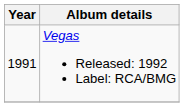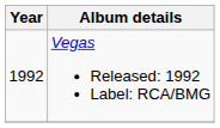Vegas Released: 1992 Label: RCA/BMG | Year: 1991 -> 1992
